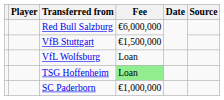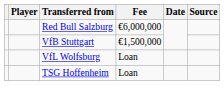TSG Hoffenheim | Fee: lightgreen background -> no background
- row: SC Paderborn | €1,000,000
